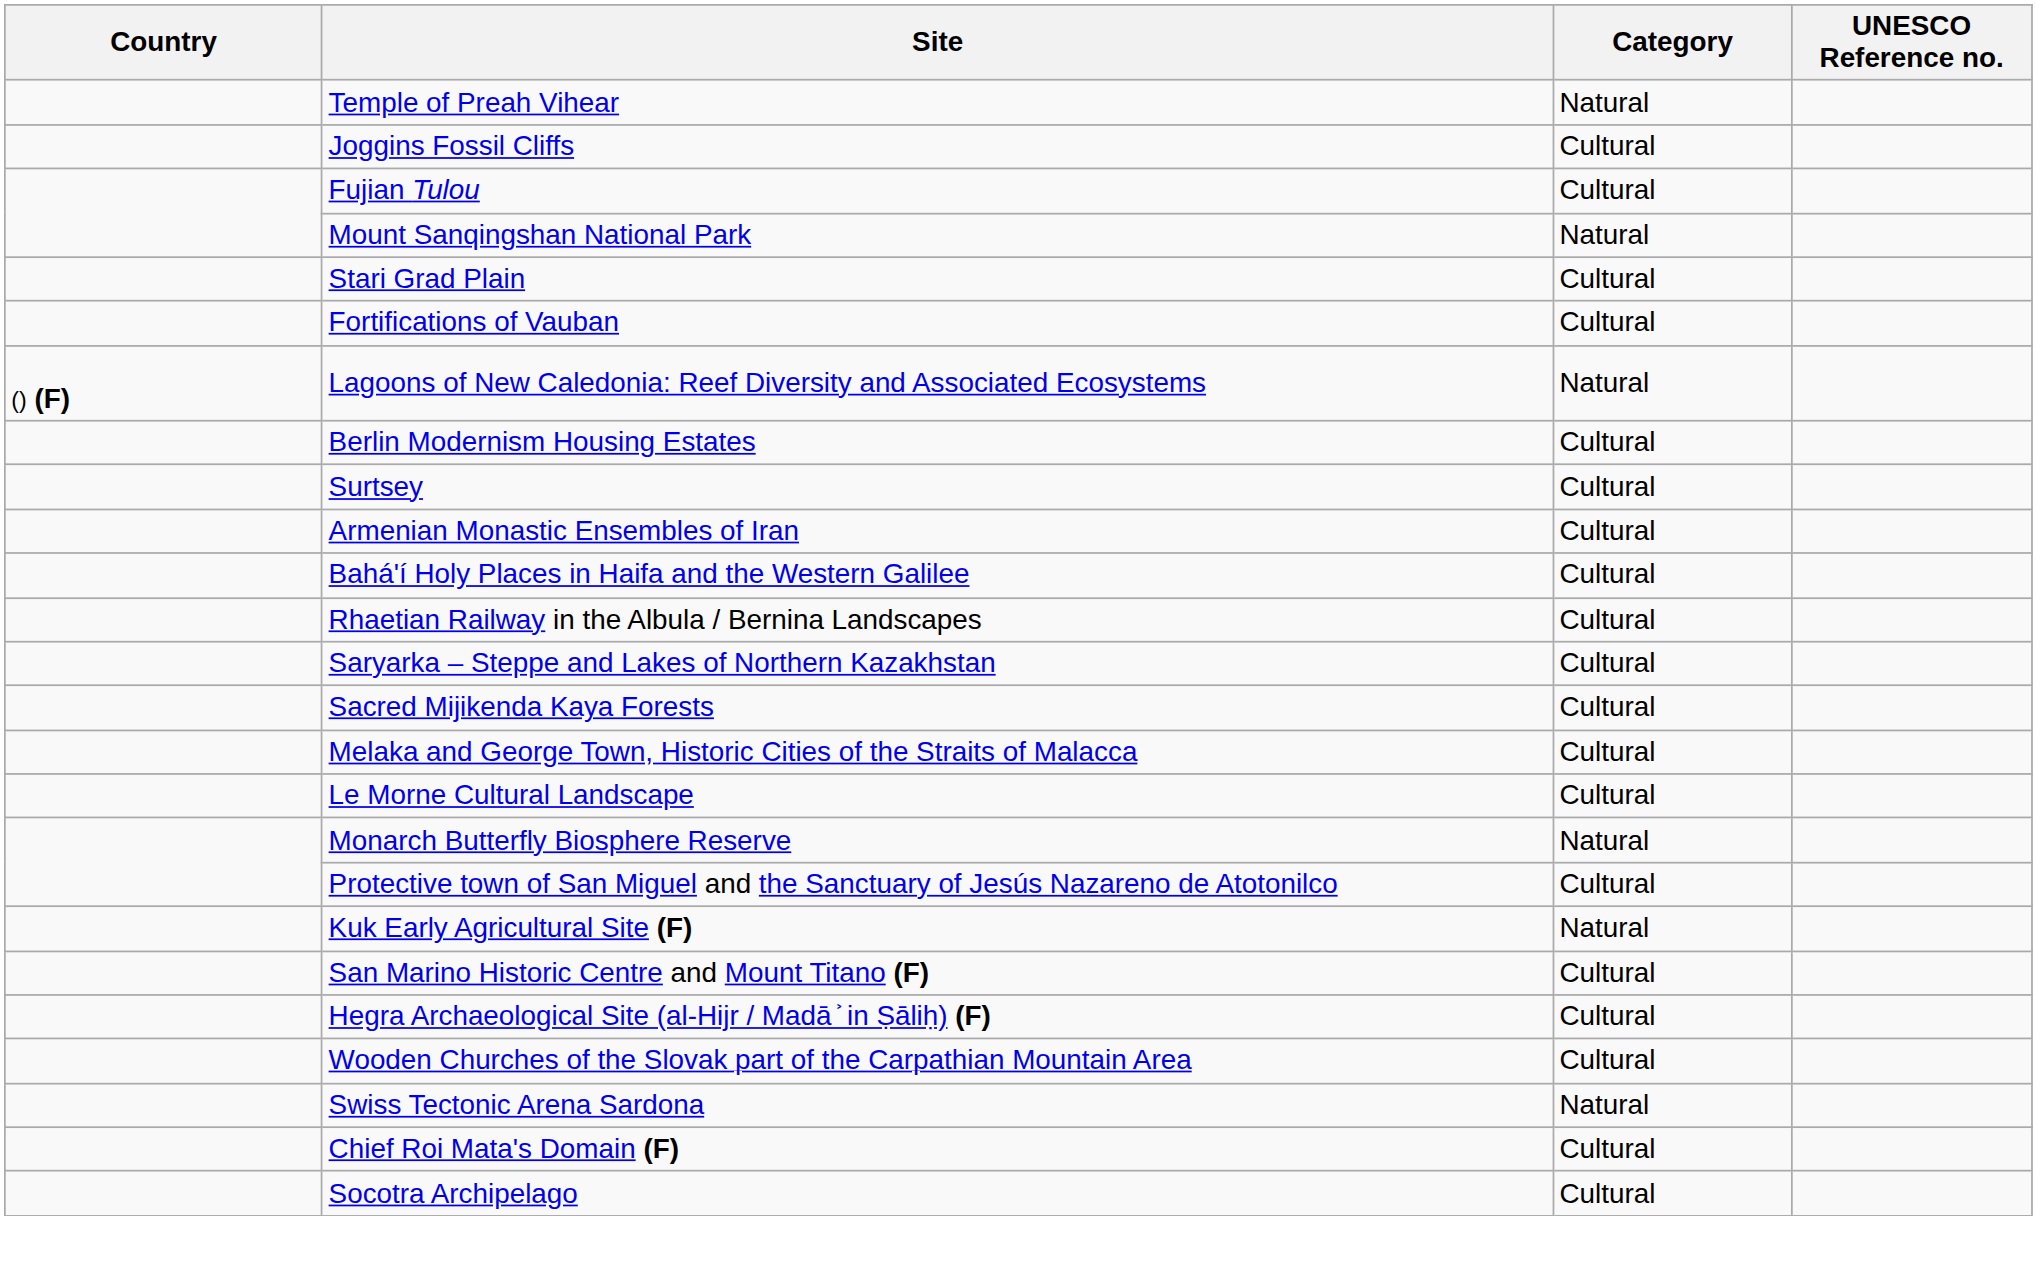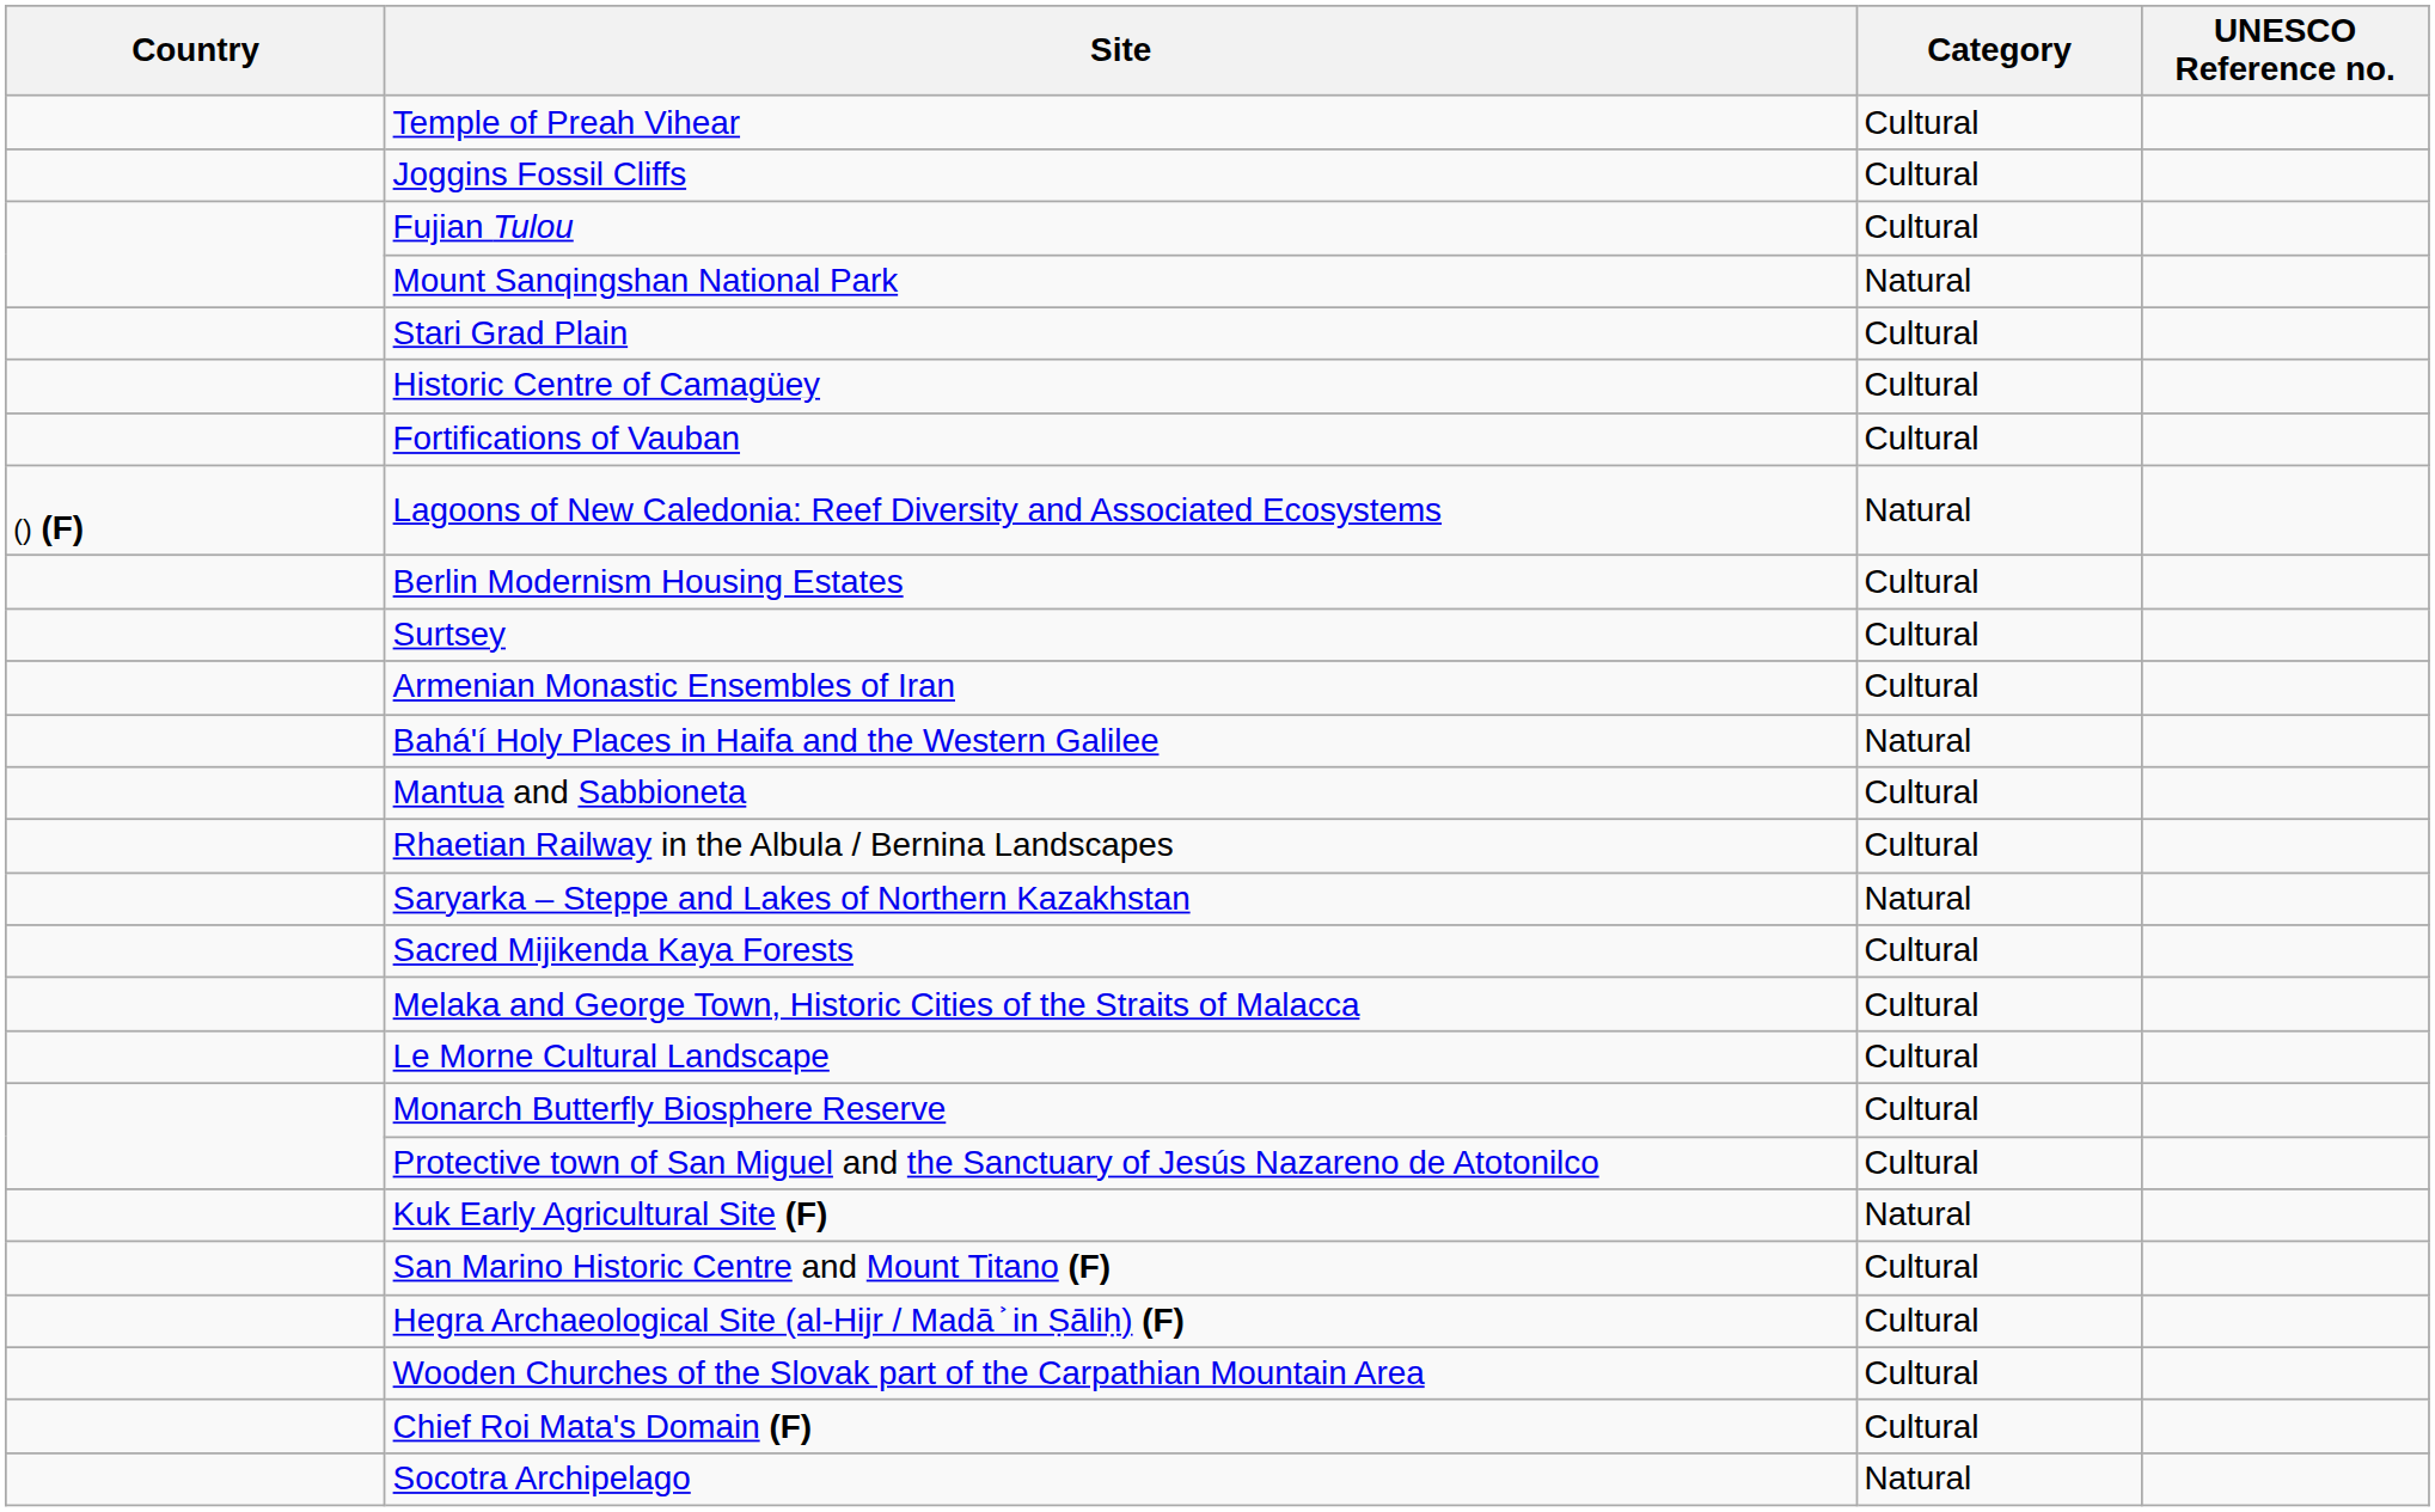Temple of Preah Vihear | Category: Natural -> Cultural
+ row: Historic Centre of Camagüey | Cultural
Bahá'í Holy Places in Haifa and the Western Galilee | Category: Cultural -> Natural
+ row: Mantua and Sabbioneta | Cultural
Saryarka – Steppe and Lakes of Northern Kazakhstan | Category: Cultural -> Natural
Monarch Butterfly Biosphere Reserve | Category: Natural -> Cultural
- row: Swiss Tectonic Arena Sardona | Natural
Socotra Archipelago | Category: Cultural -> Natural
